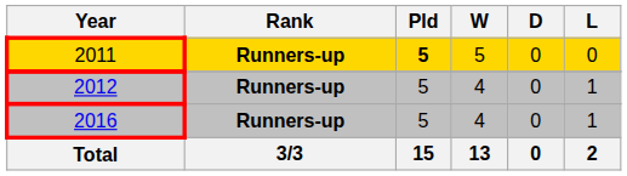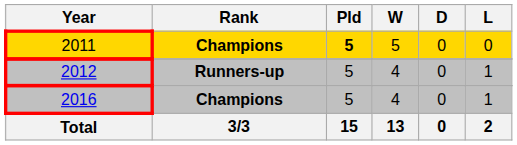2011 | Rank: Runners-up -> Champions
2016 | Rank: Runners-up -> Champions
